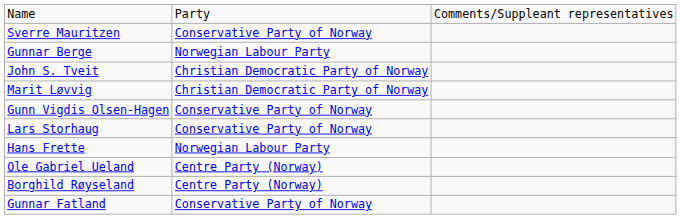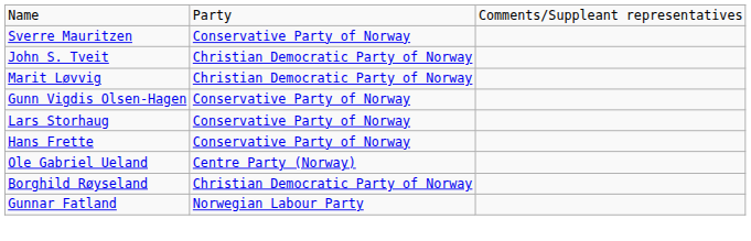- row: Gunnar Berge | Norwegian Labour Party
Hans Frette | column 2: Norwegian Labour Party -> Conservative Party of Norway
Borghild Røyseland | column 2: Centre Party (Norway) -> Christian Democratic Party of Norway
Gunnar Fatland | column 2: Conservative Party of Norway -> Norwegian Labour Party
